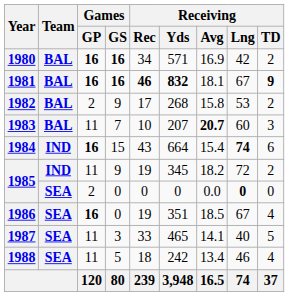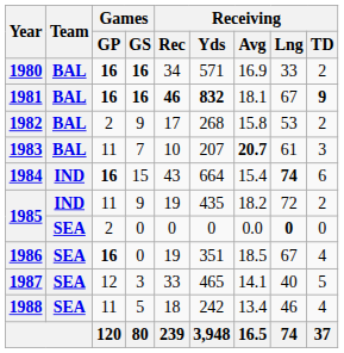1980 | Receiving / Lng: 42 -> 33
1983 | Receiving / Lng: 60 -> 61
1985 / 9 | Receiving / Yds: 345 -> 435
1987 | Games / GP: 11 -> 12
